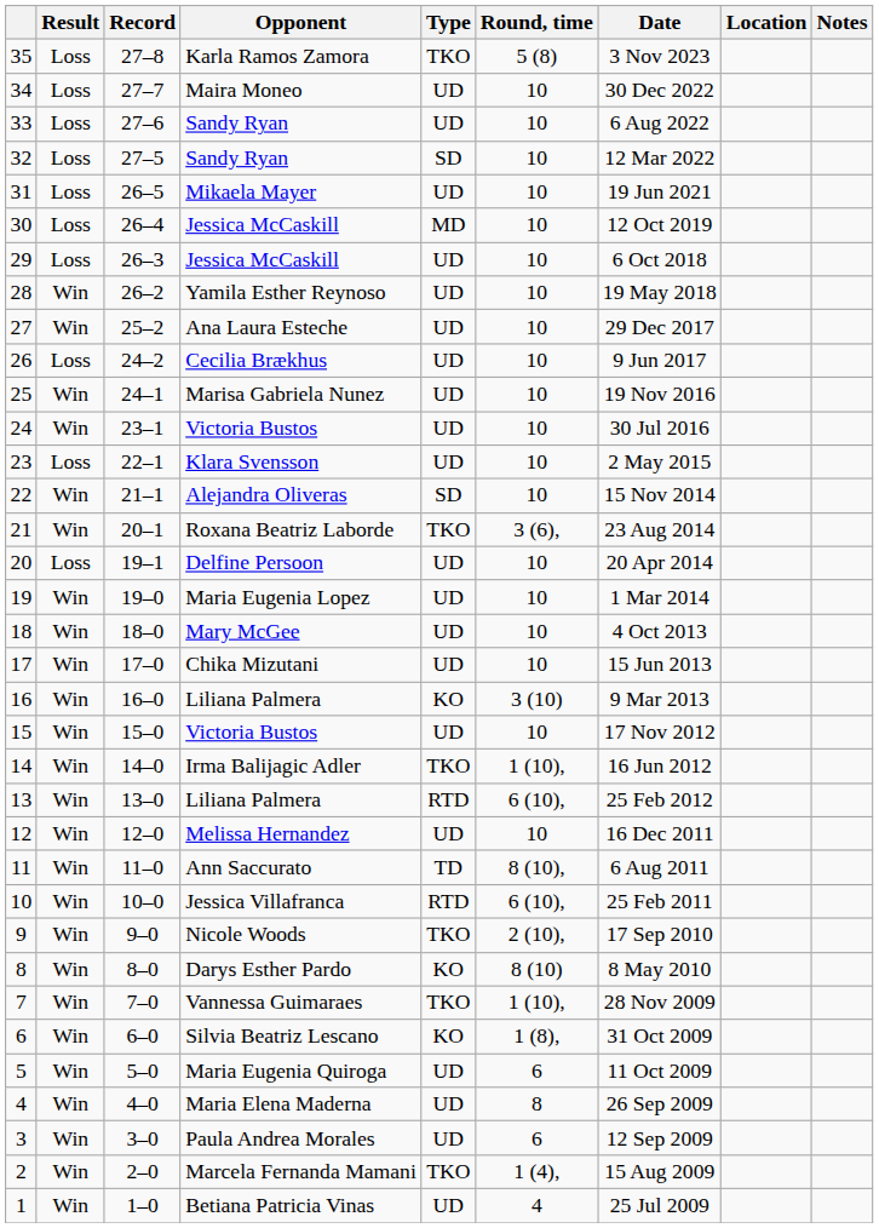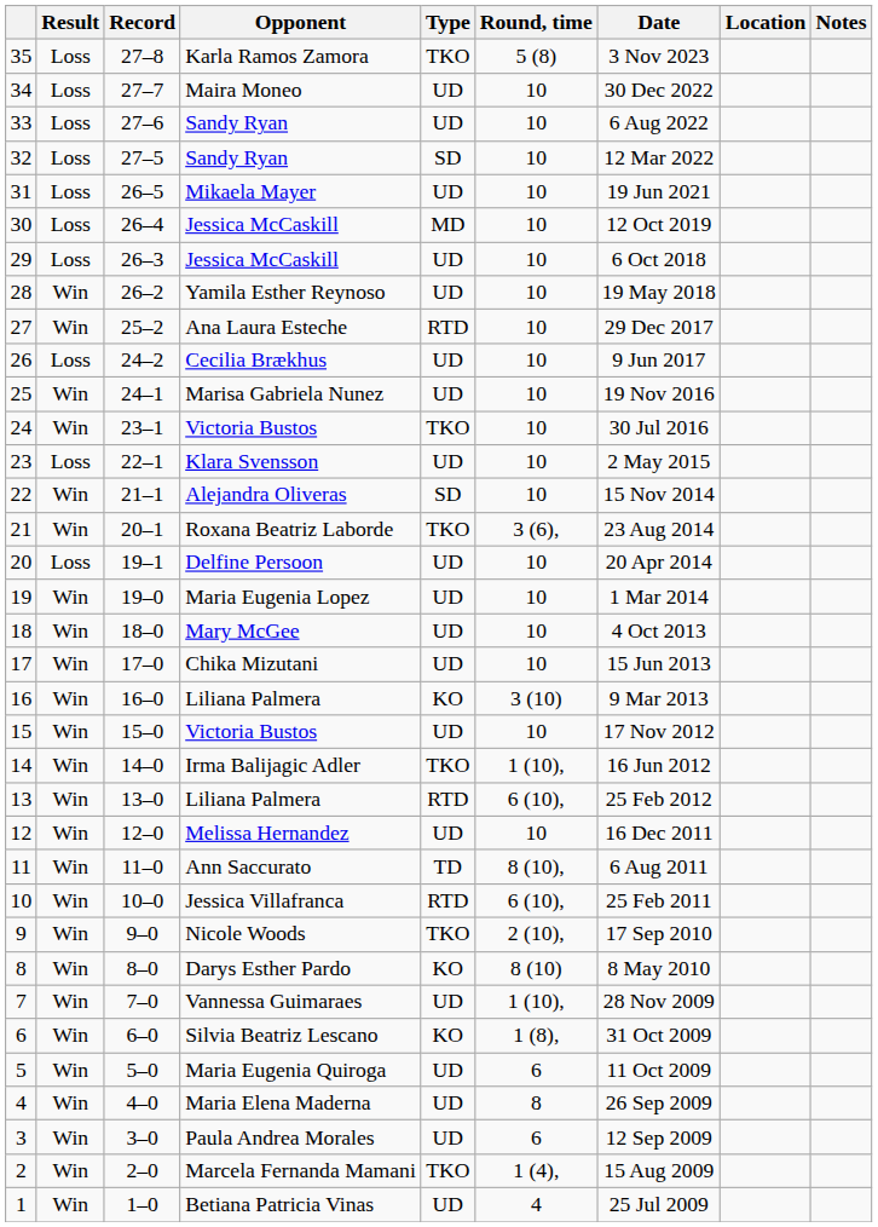27 | Type: UD -> RTD
24 | Type: UD -> TKO
7 | Type: TKO -> UD
